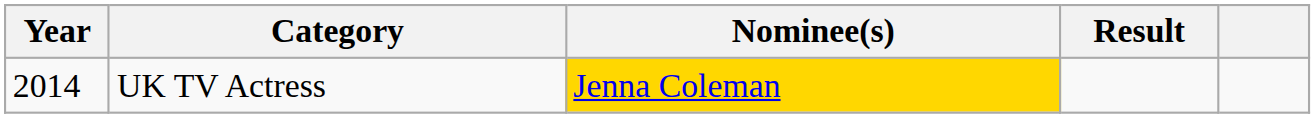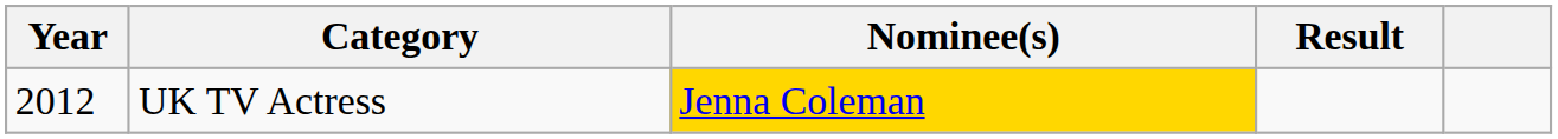UK TV Actress | Year: 2014 -> 2012
